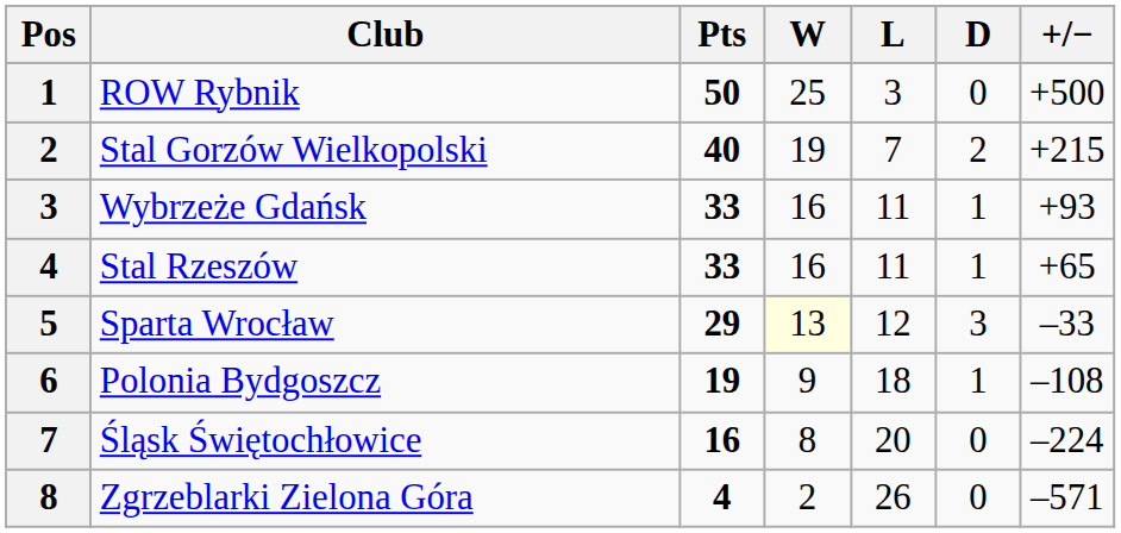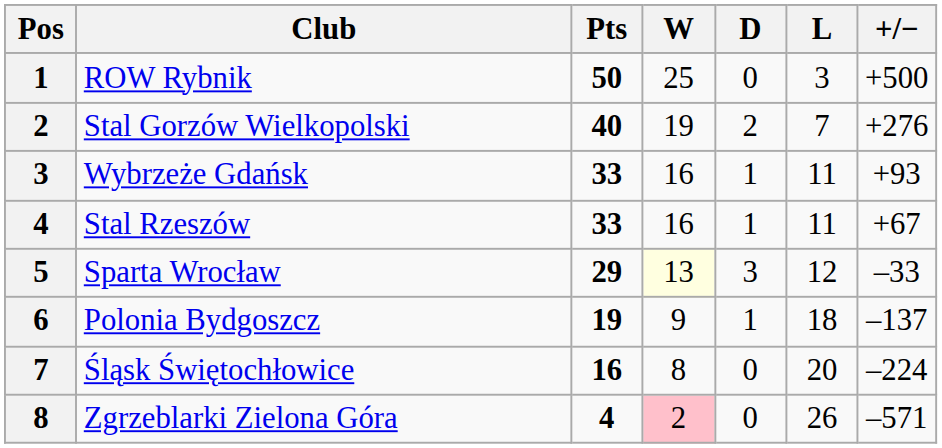columns swapped: D <-> L
Stal Gorzów Wielkopolski | +/−: +215 -> +276
Stal Rzeszów | +/−: +65 -> +67
Polonia Bydgoszcz | +/−: –108 -> –137
Zgrzeblarki Zielona Góra | W: no background -> pink background
